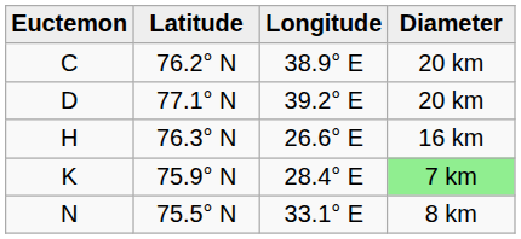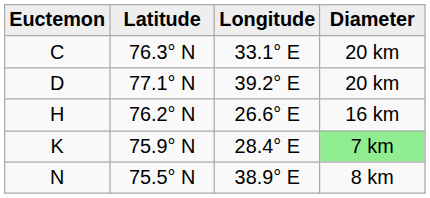C | Latitude: 76.2° N -> 76.3° N
C | Longitude: 38.9° E -> 33.1° E
H | Latitude: 76.3° N -> 76.2° N
N | Longitude: 33.1° E -> 38.9° E
